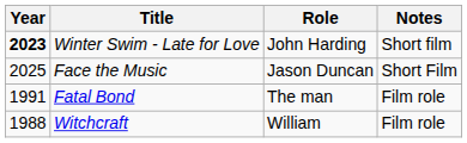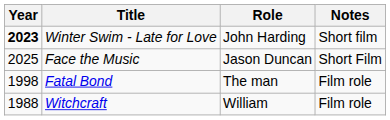Fatal Bond | Year: 1991 -> 1998
